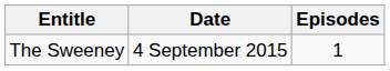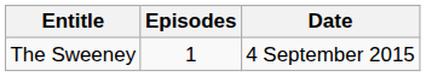columns swapped: Date <-> Episodes
